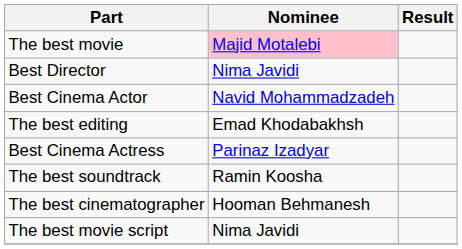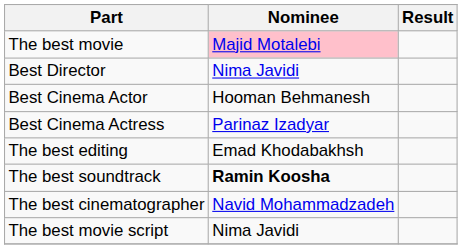Best Cinema Actor | Nominee: Navid Mohammadzadeh -> Hooman Behmanesh
rows swapped: Best Cinema Actress <-> The best editing
The best soundtrack | Nominee: normal -> bold
The best cinematographer | Nominee: Hooman Behmanesh -> Navid Mohammadzadeh
